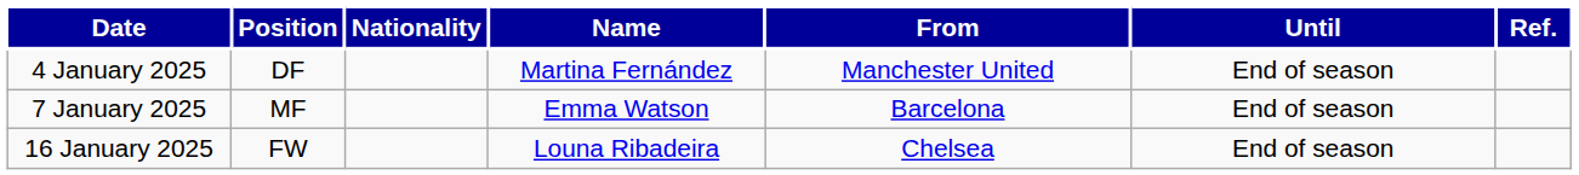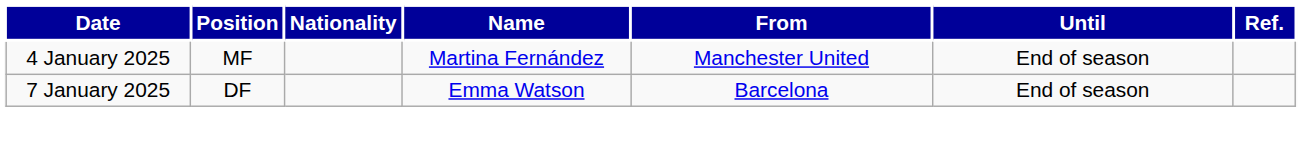4 January 2025 | Position: DF -> MF
7 January 2025 | Position: MF -> DF
- row: 16 January 2025 | FW | Louna Ribadeira | Chelsea | End of season
